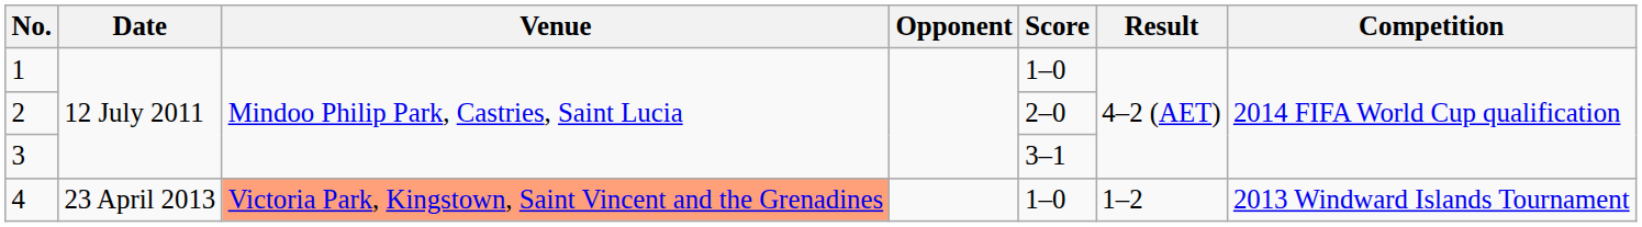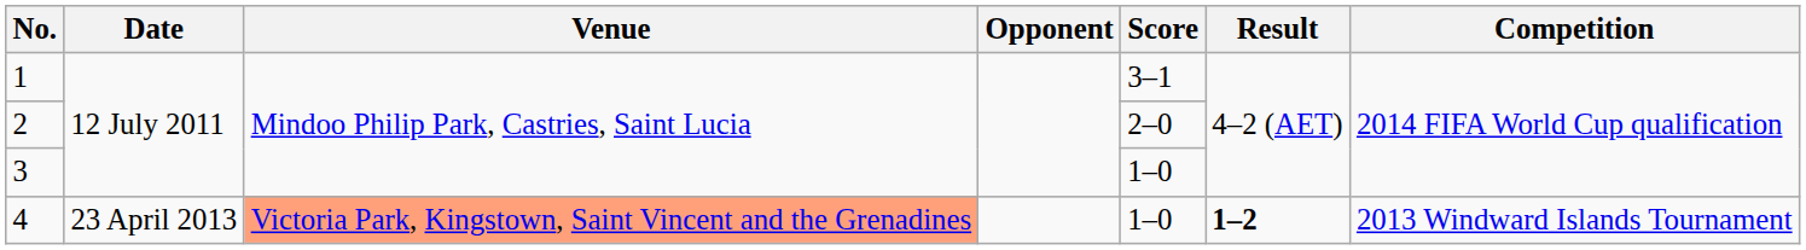1 | Score: 1–0 -> 3–1
3 | Score: 3–1 -> 1–0
4 | Result: normal -> bold
